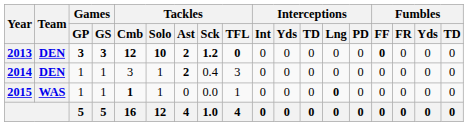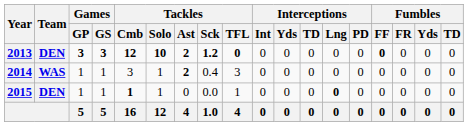2014 | Team: DEN -> WAS
2015 | Team: WAS -> DEN
